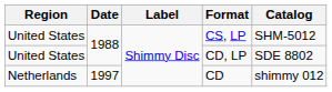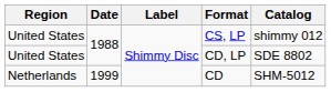CS, LP | Catalog: SHM-5012 -> shimmy 012
CD | Date: 1997 -> 1999
CD | Catalog: shimmy 012 -> SHM-5012
